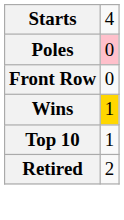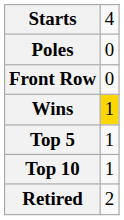Poles | column 2: pink background -> no background
+ row: Top 5 | 1
